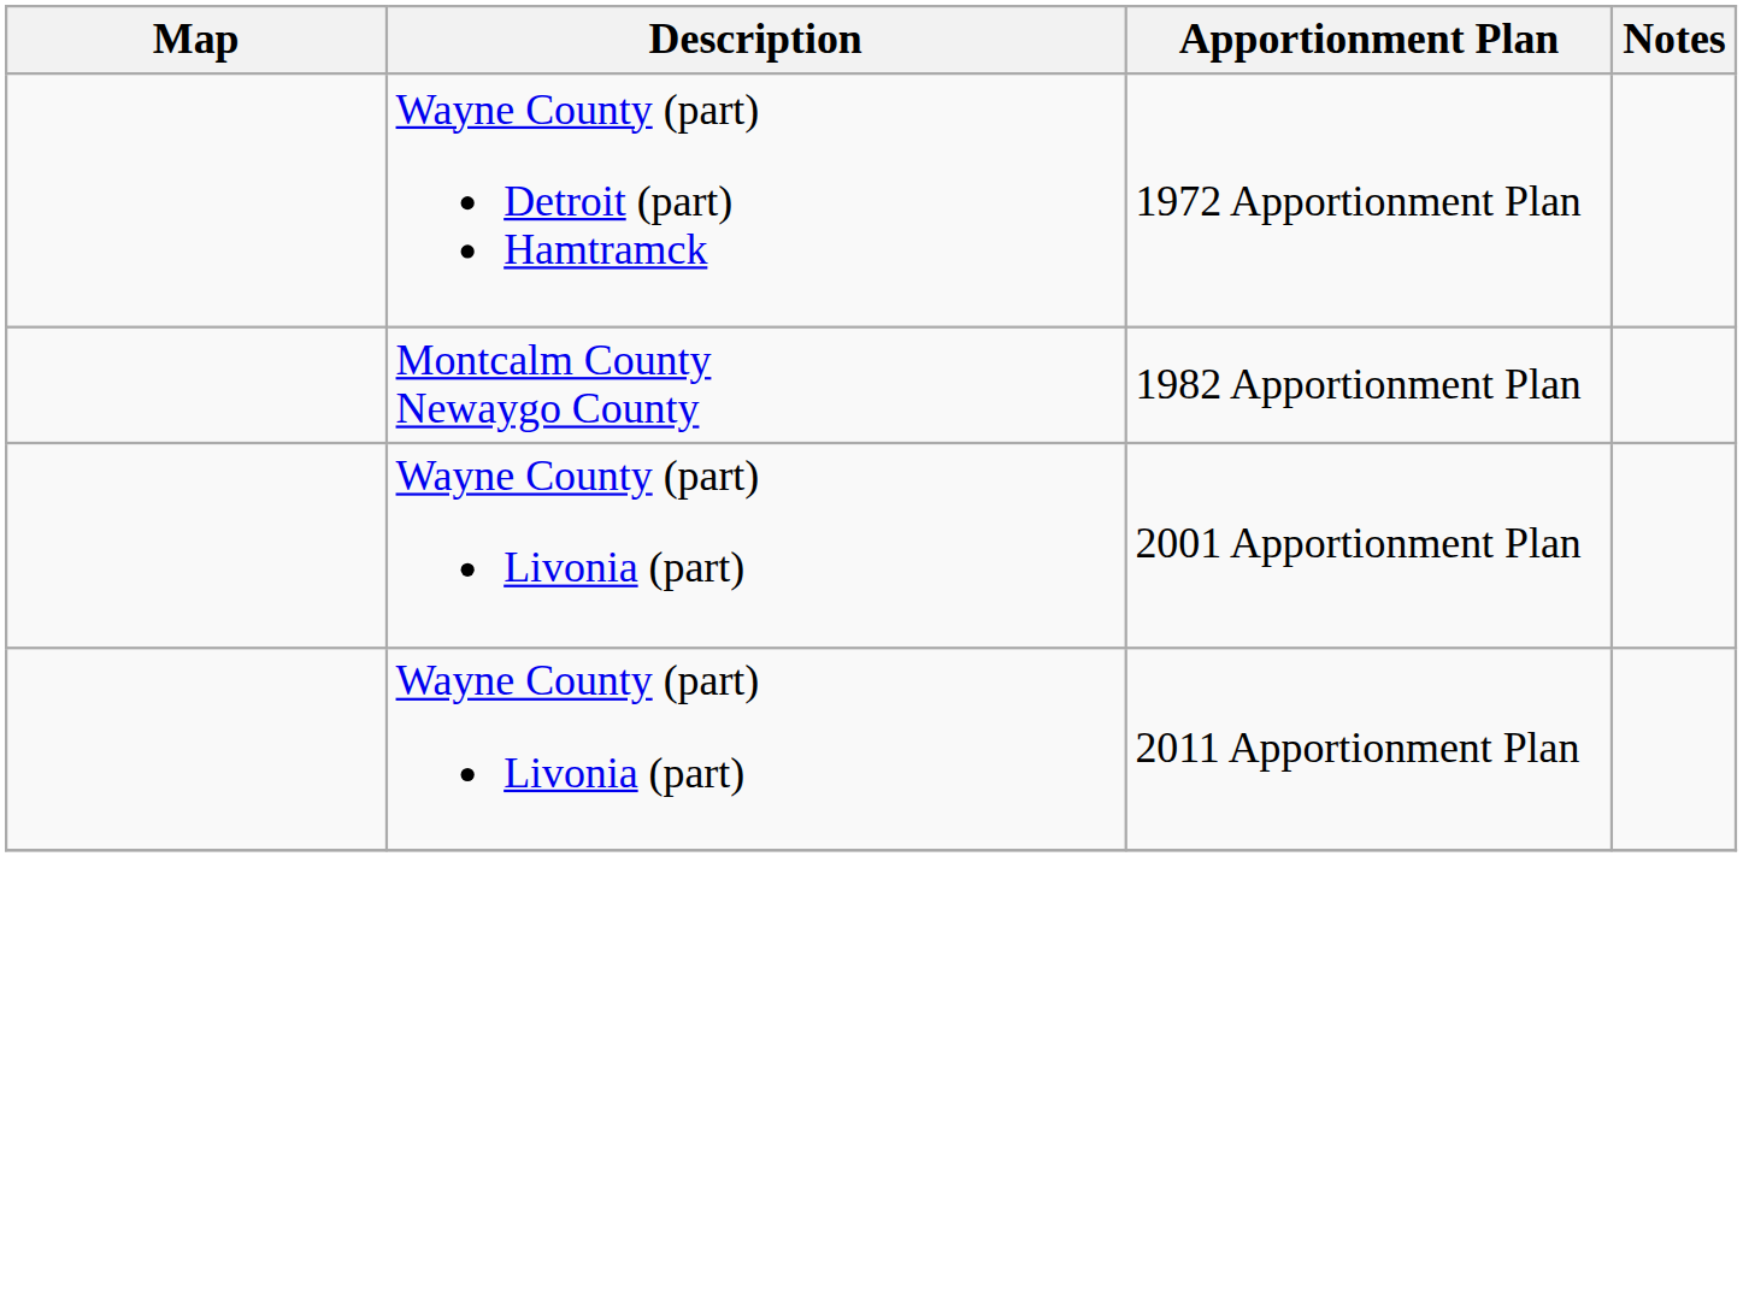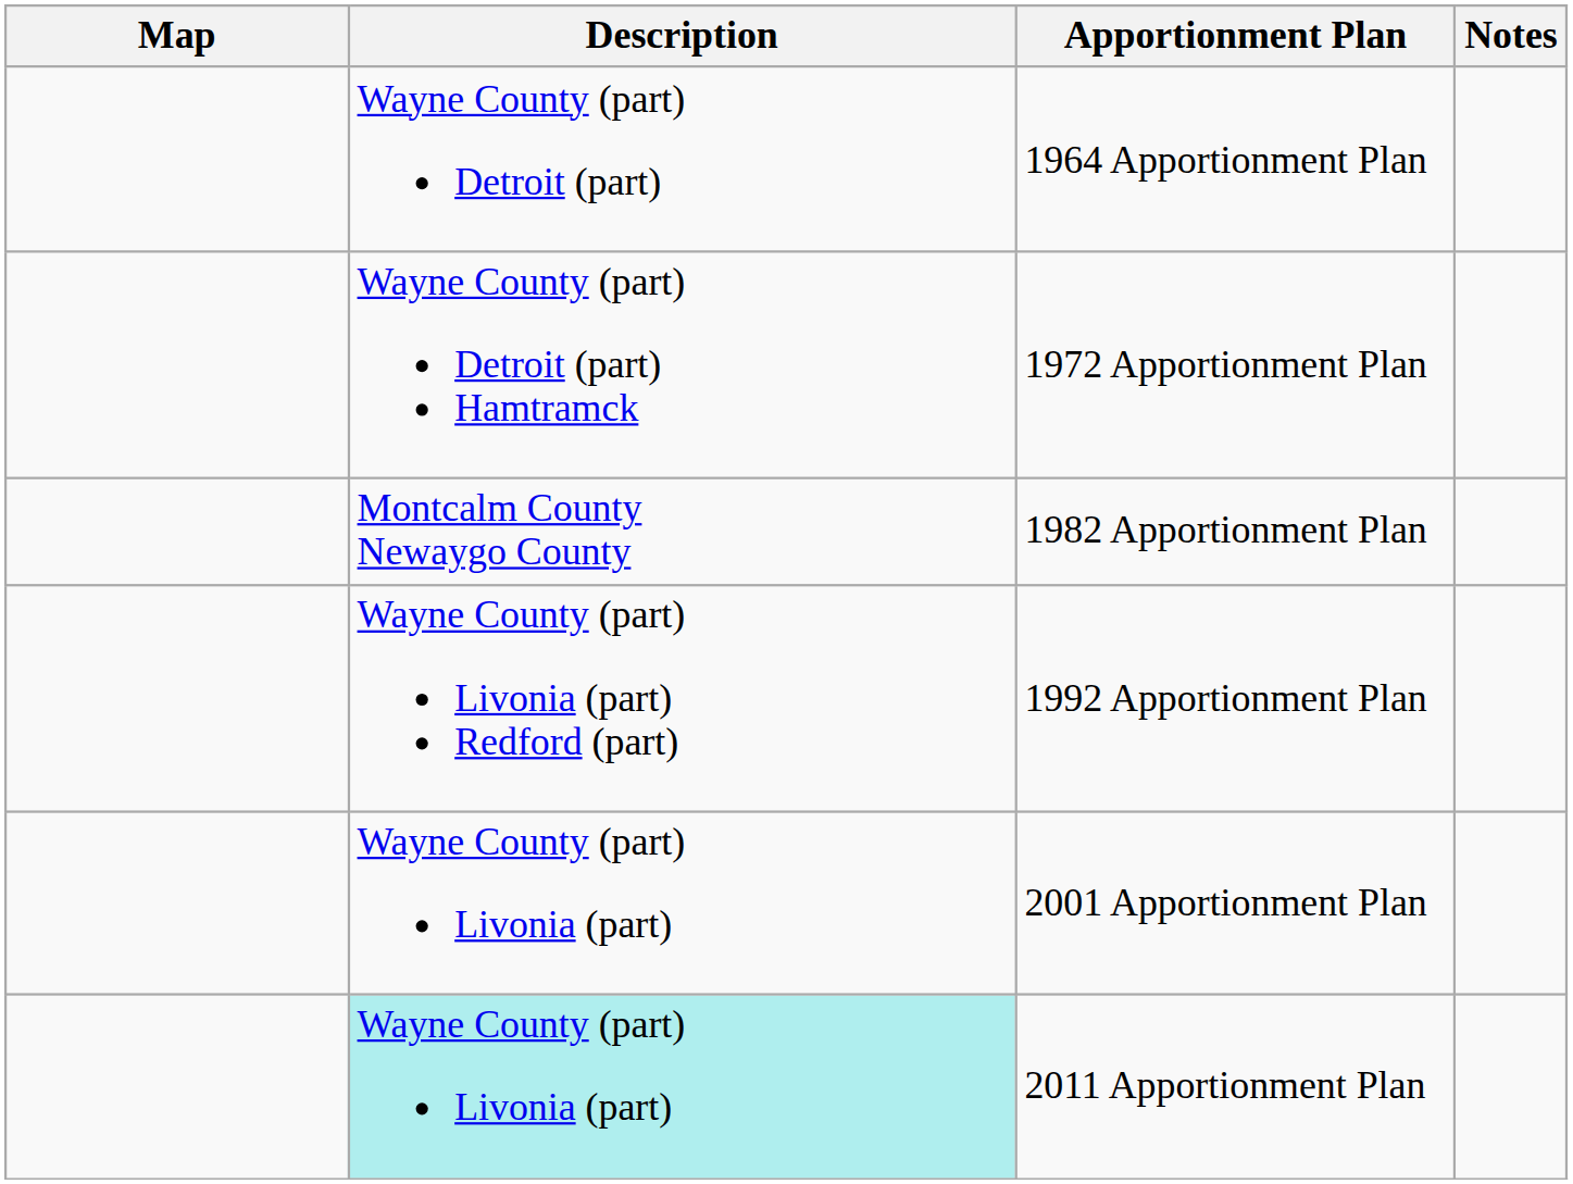+ row: Wayne County (part) Detroit (part) | 1964 Apportionment Plan
+ row: Wayne County (part) Livonia (part) Redford (part) | 1992 Apportionment Plan
2011 Apportionment Plan | Description: no background -> paleturquoise background
